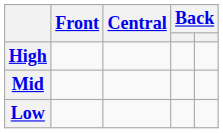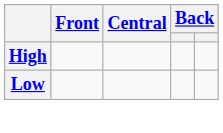- row: Mid
